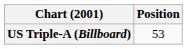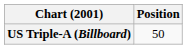US Triple-A (Billboard) | Position: 53 -> 50
